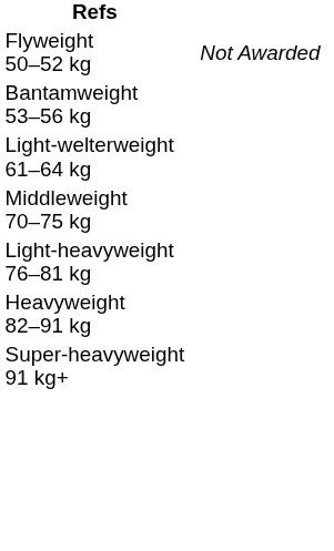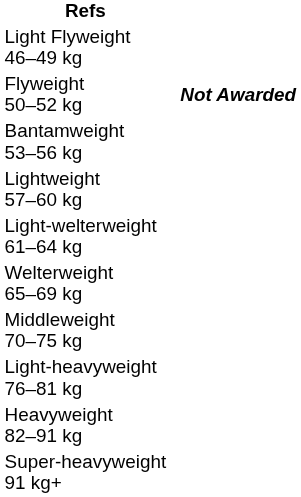+ row: Light Flyweight 46–49 kg
Flyweight 50–52 kg | column 4: normal -> bold
+ row: Lightweight 57–60 kg
+ row: Welterweight 65–69 kg
